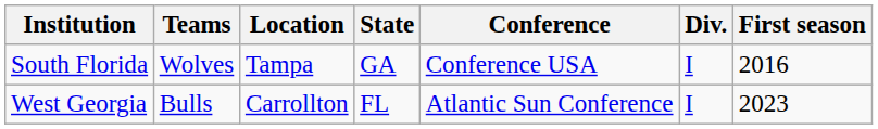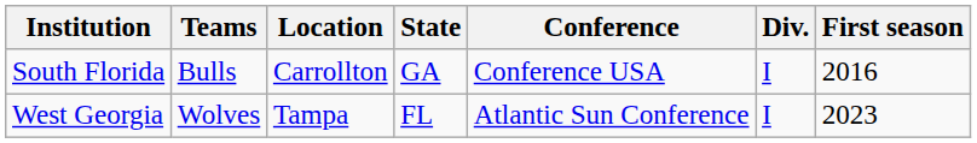South Florida | Teams: Wolves -> Bulls
South Florida | Location: Tampa -> Carrollton
West Georgia | Teams: Bulls -> Wolves
West Georgia | Location: Carrollton -> Tampa
